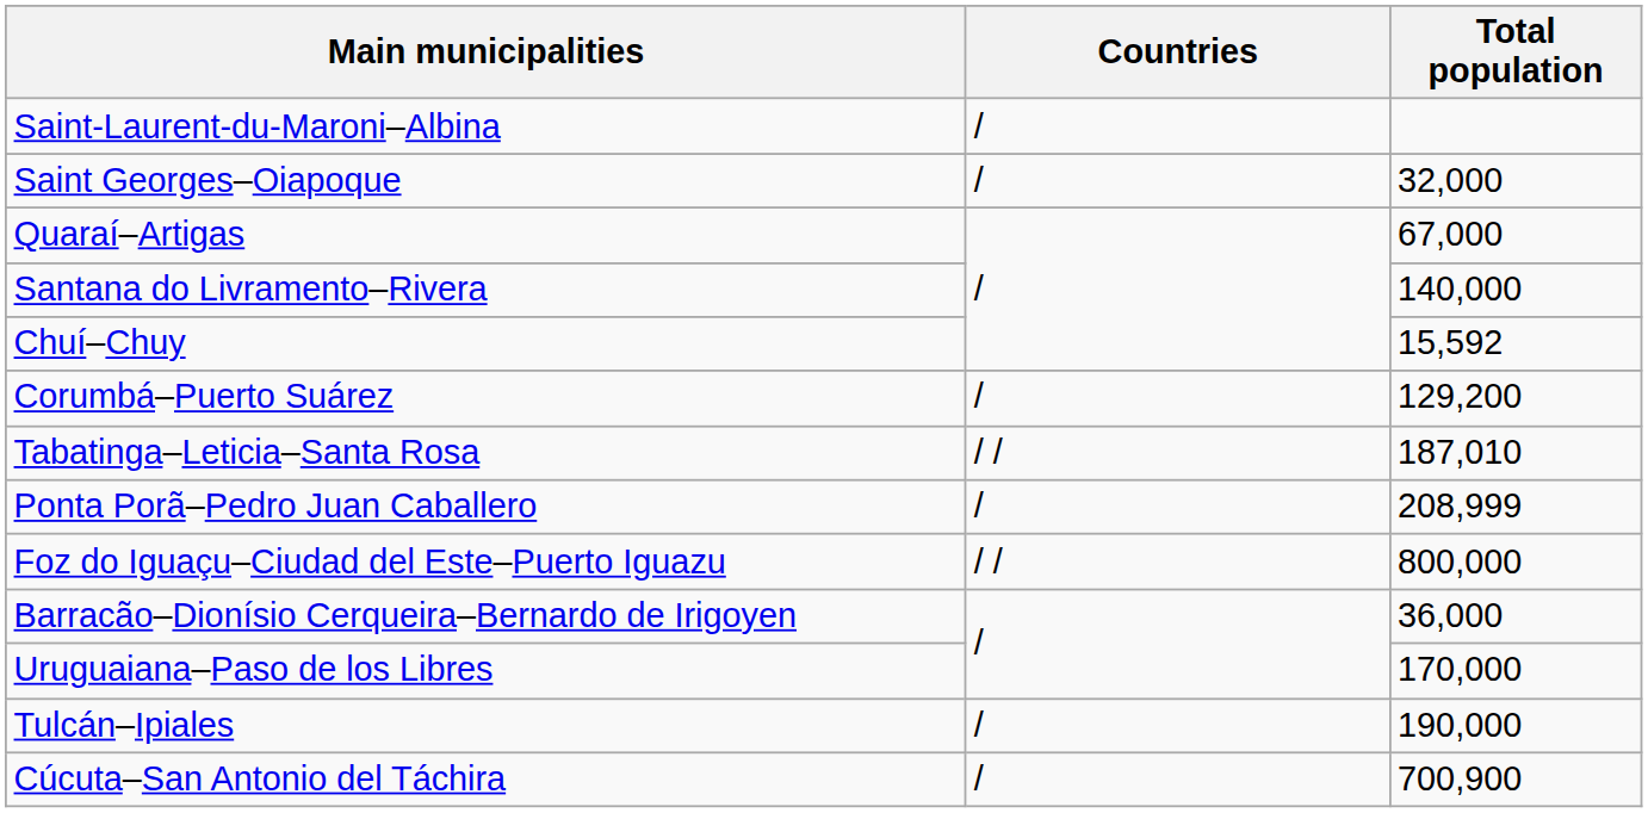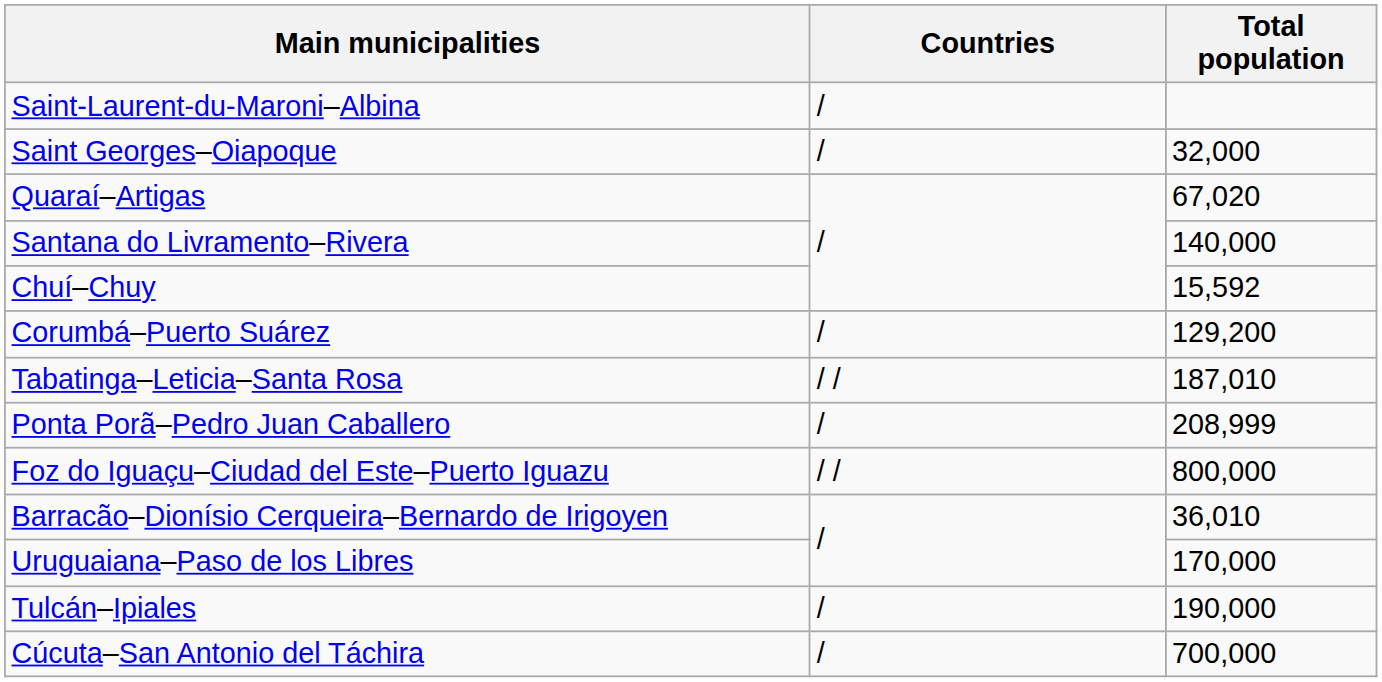Quaraí–Artigas | Total population: 67,000 -> 67,020
Barracão–Dionísio Cerqueira–Bernardo de Irigoyen | Total population: 36,000 -> 36,010
Cúcuta–San Antonio del Táchira | Total population: 700,900 -> 700,000
